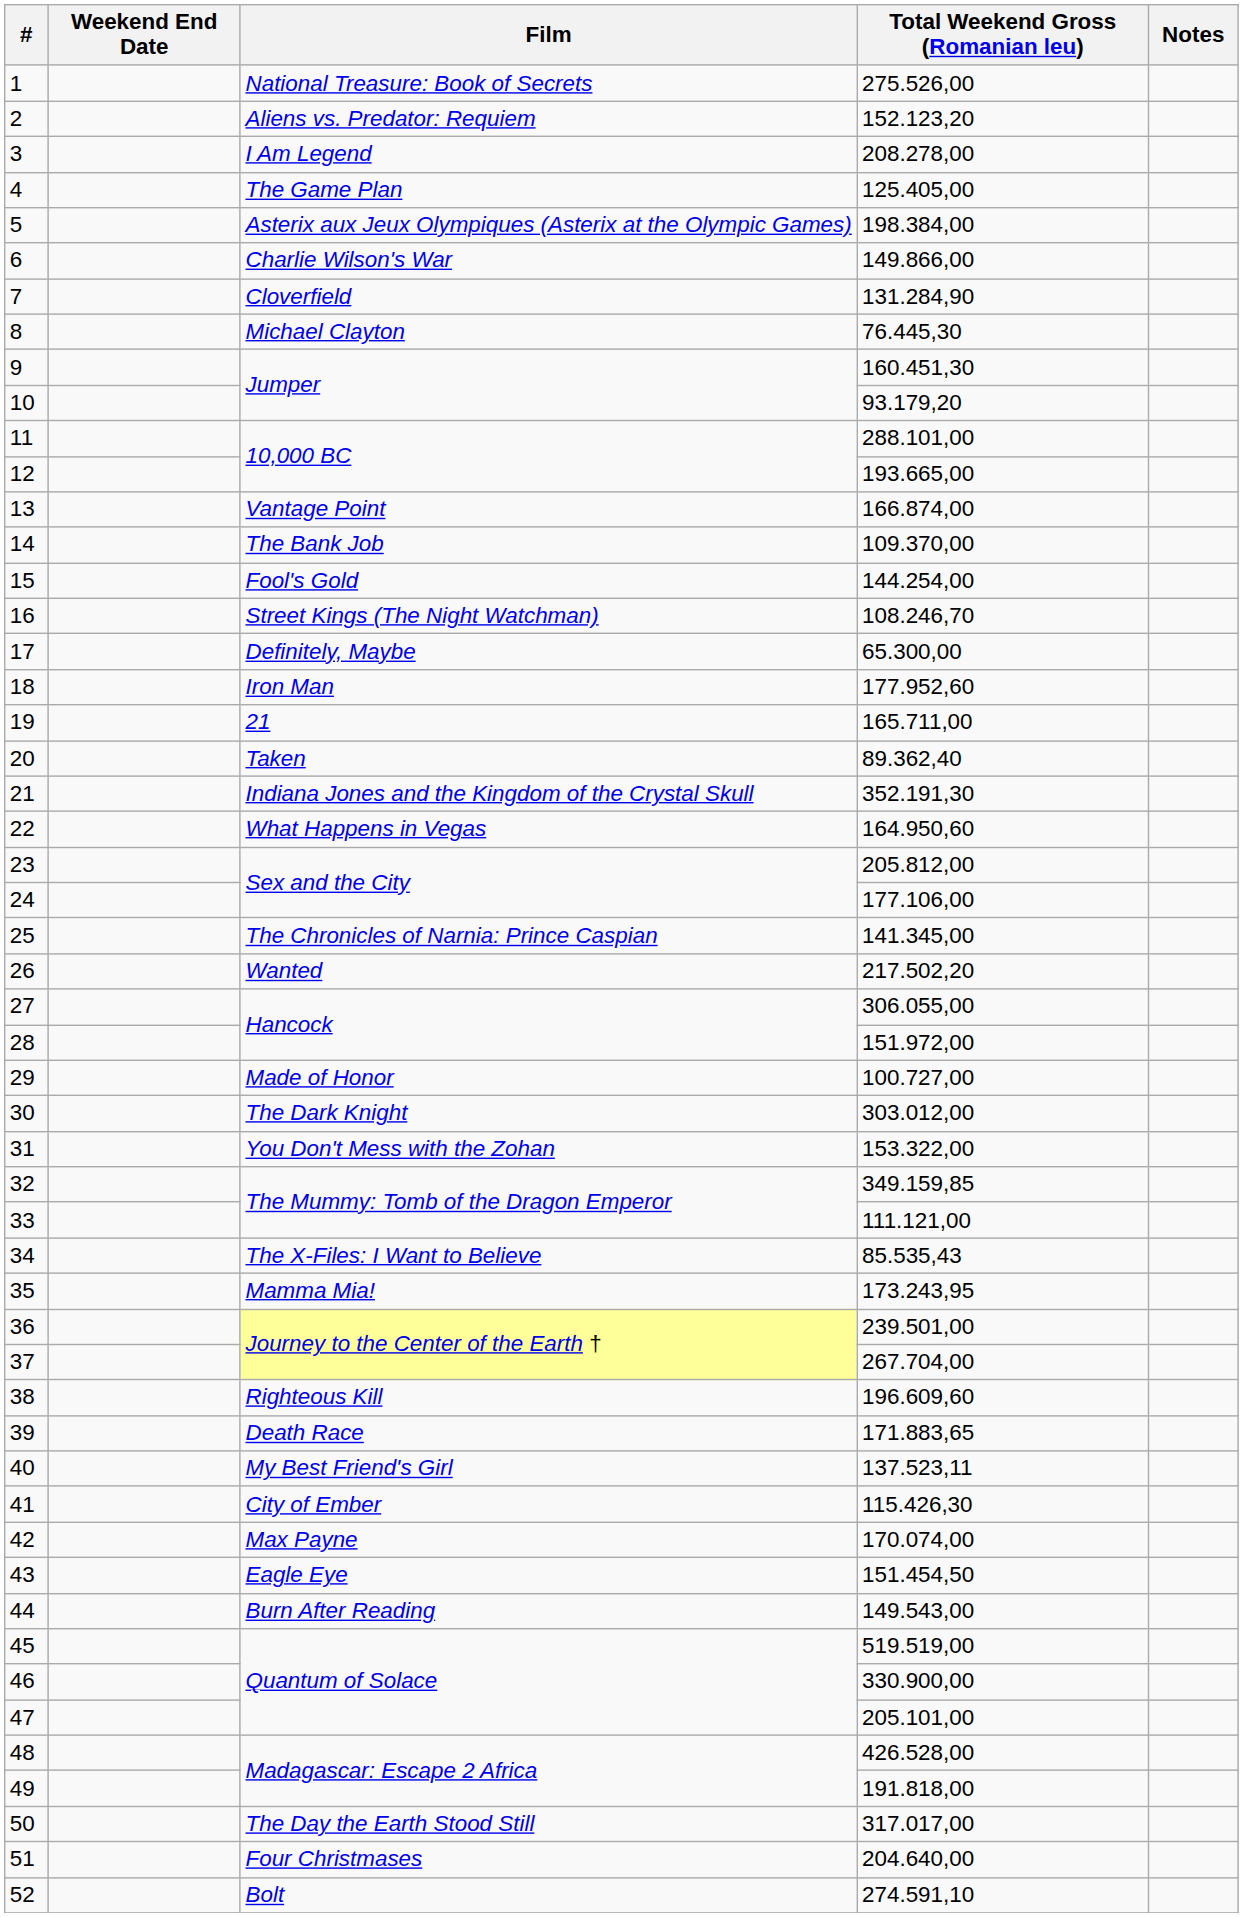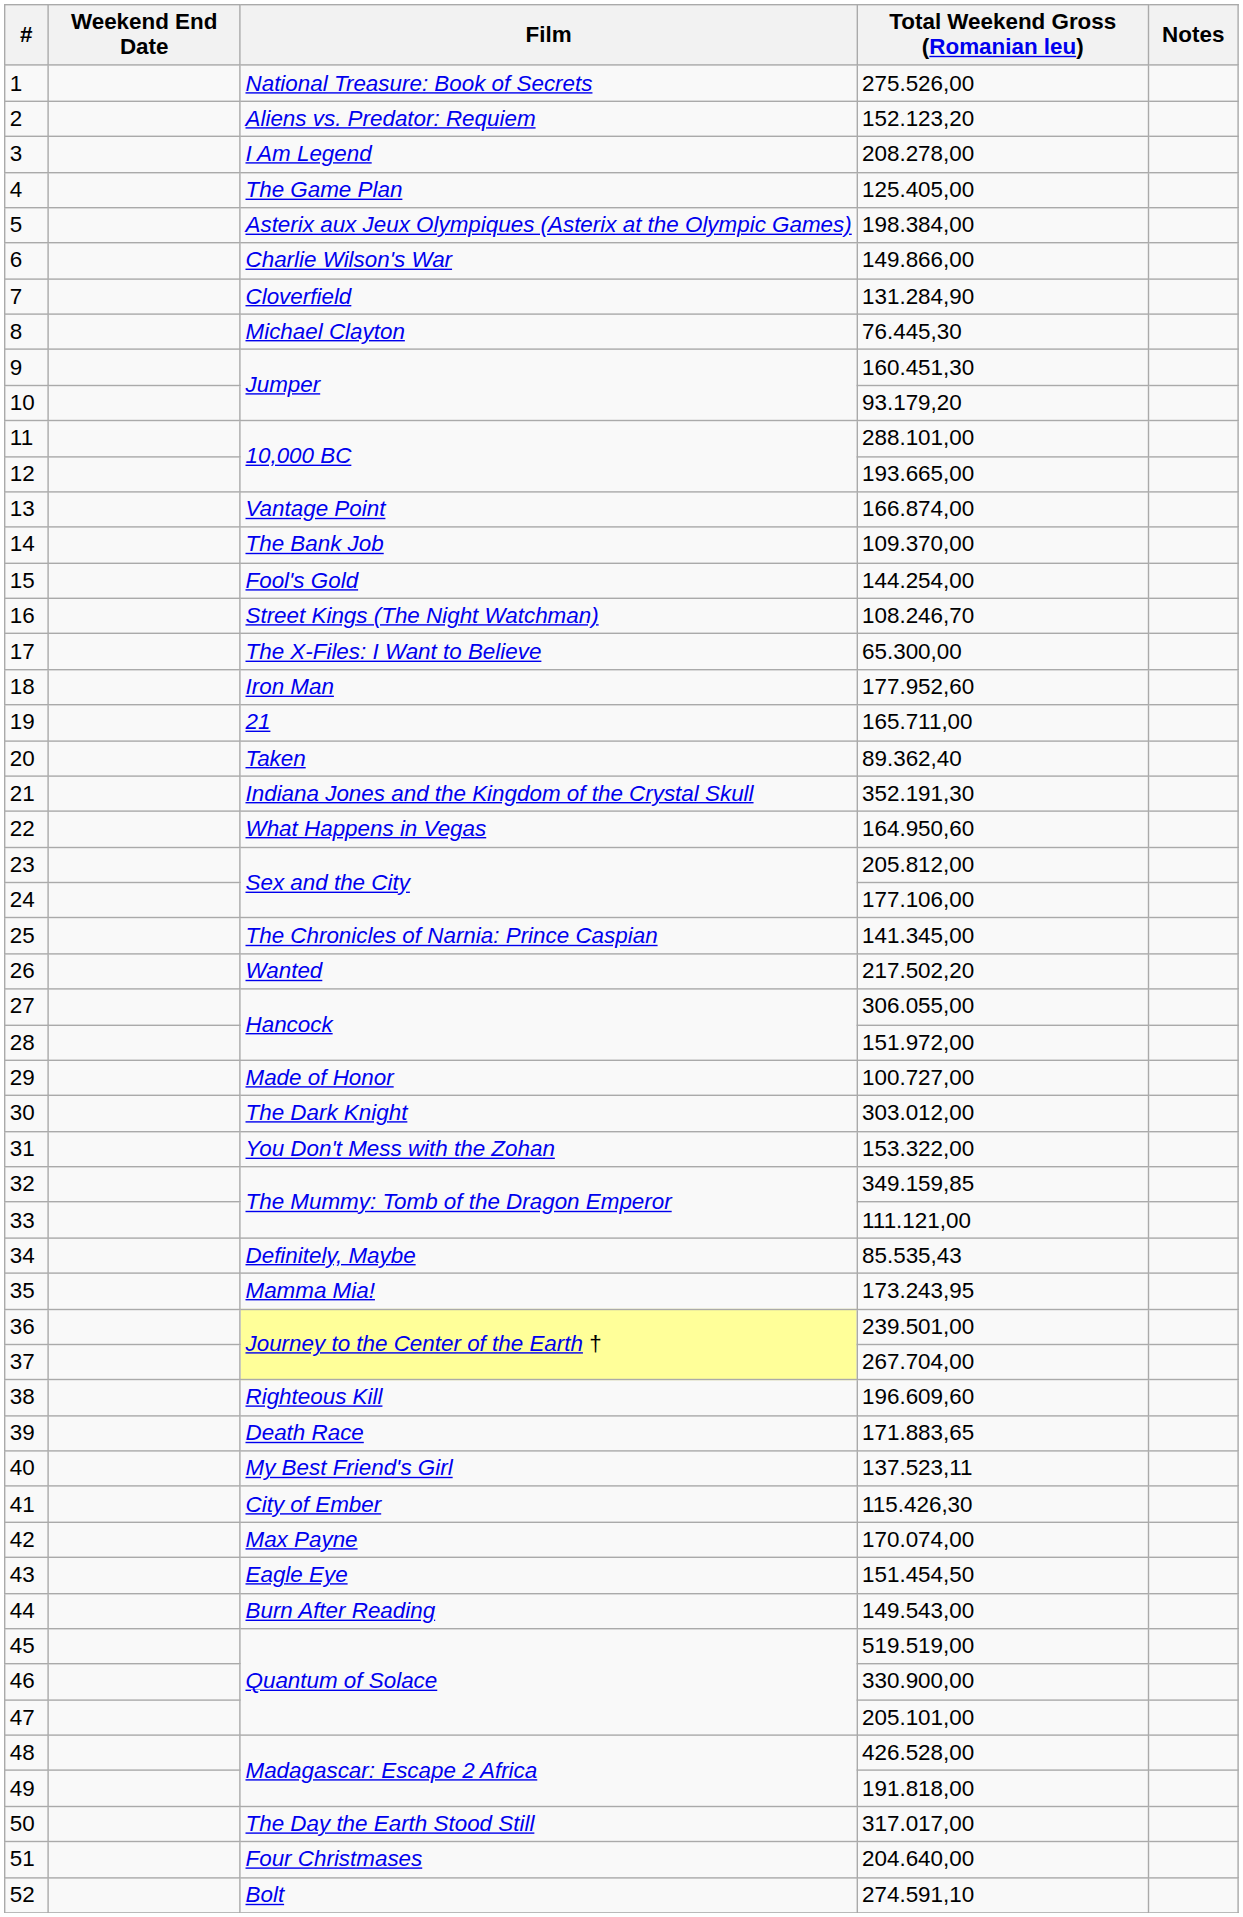17 | Film: Definitely, Maybe -> The X-Files: I Want to Believe
34 | Film: The X-Files: I Want to Believe -> Definitely, Maybe
